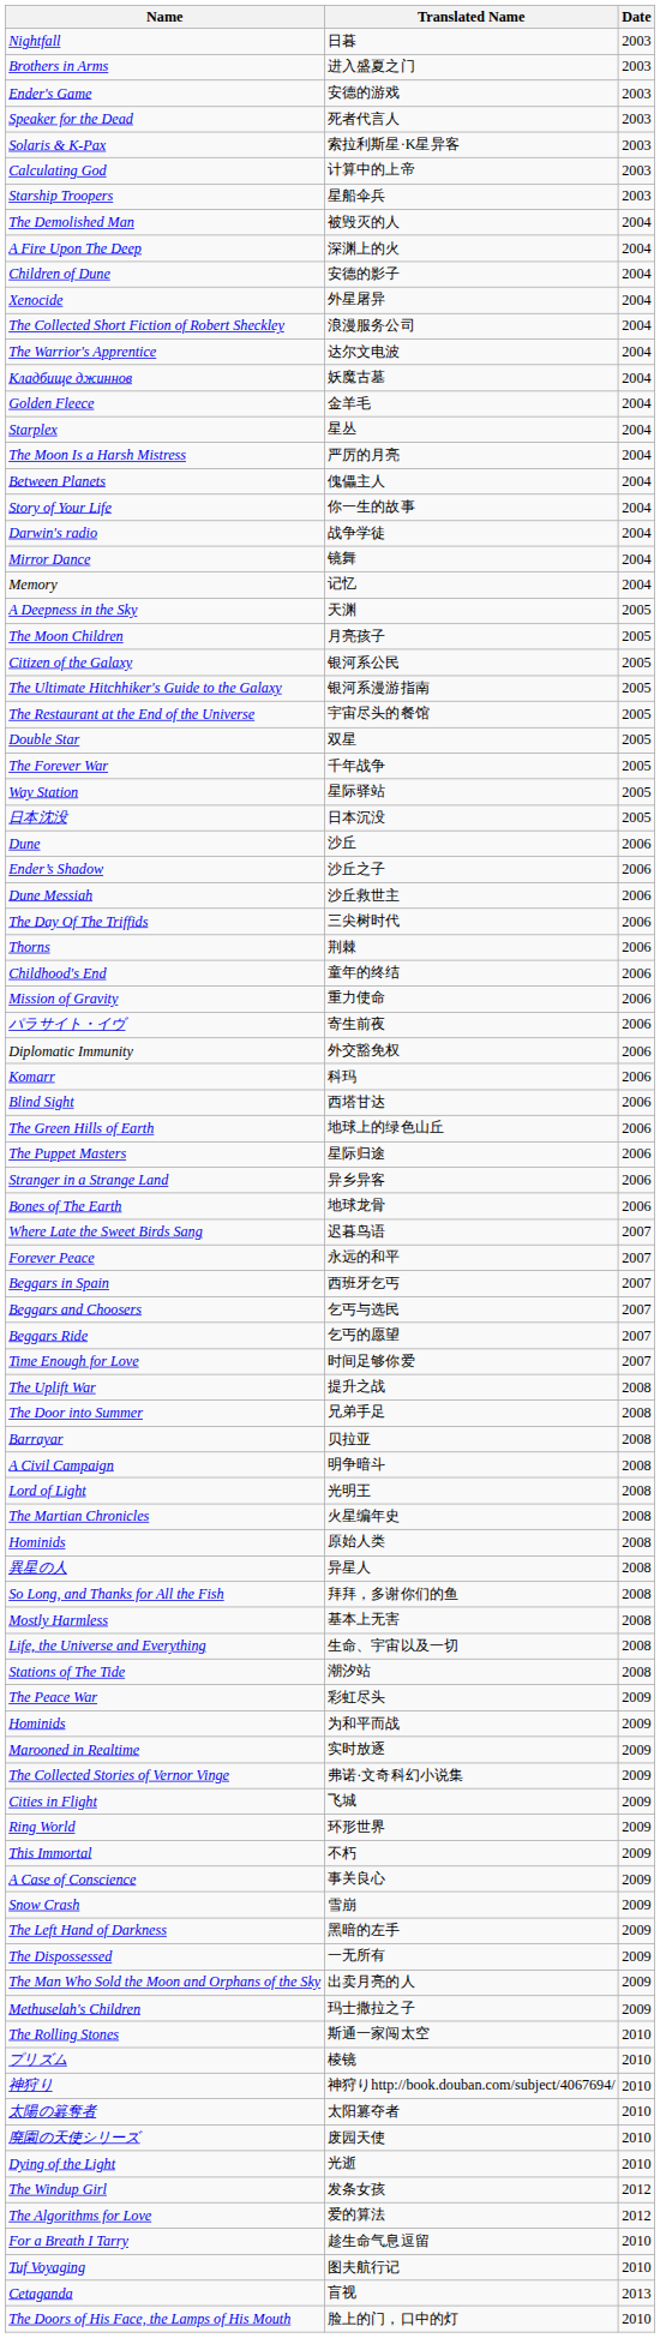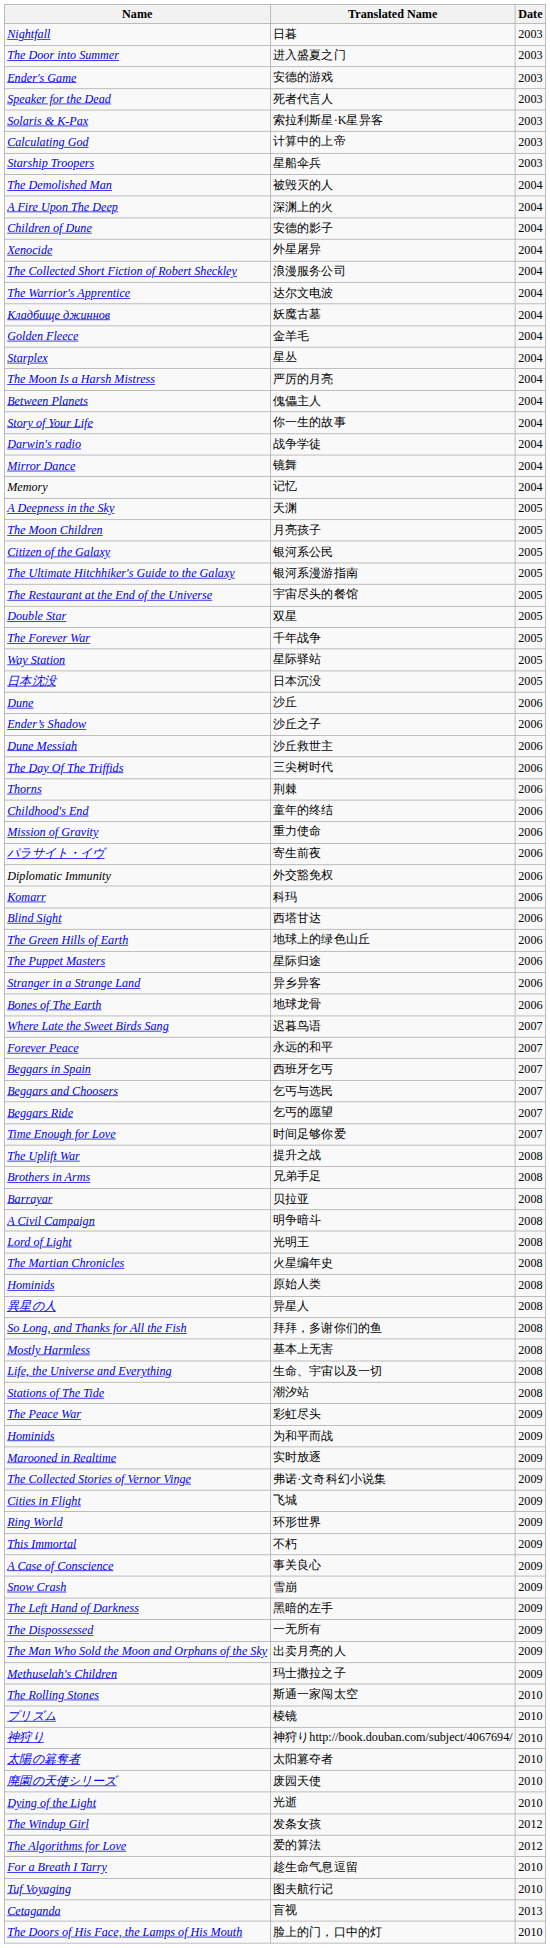进入盛夏之门 | Name: Brothers in Arms -> The Door into Summer
兄弟手足 | Name: The Door into Summer -> Brothers in Arms
